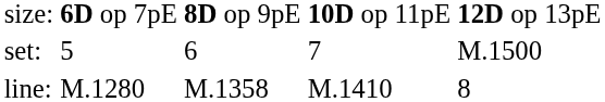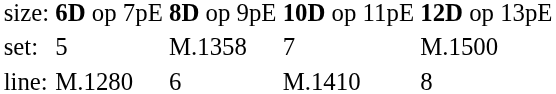set: | column 3: 6 -> M.1358
line: | column 3: M.1358 -> 6
